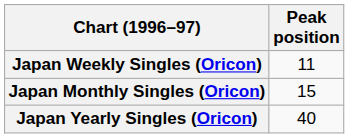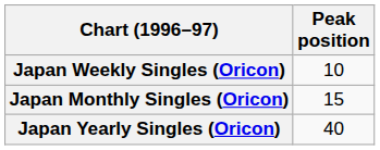Japan Weekly Singles (Oricon) | Peak position: 11 -> 10
